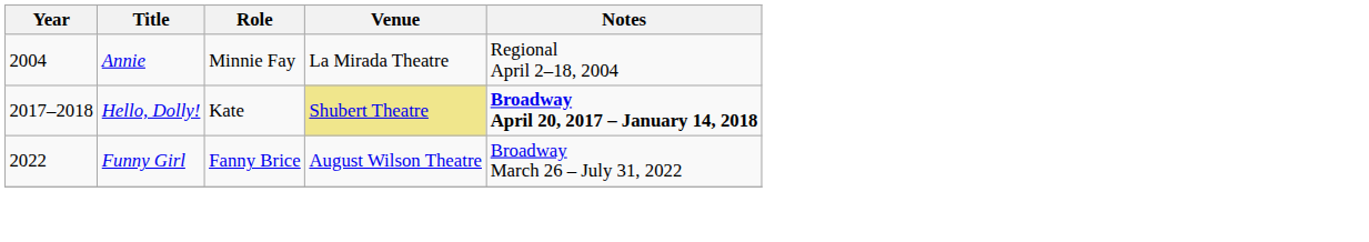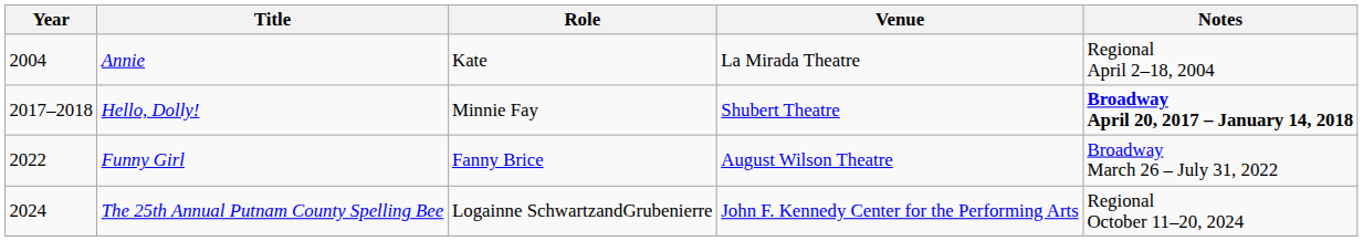Annie | Role: Minnie Fay -> Kate
Hello, Dolly! | Role: Kate -> Minnie Fay
Hello, Dolly! | Venue: khaki background -> no background
+ row: 2024 | The 25th Annual Putnam County Spelling Bee | Logainne SchwartzandGrubenierre | John F. Kennedy Center for the Performing Arts | Regional October 11–20, 2024
